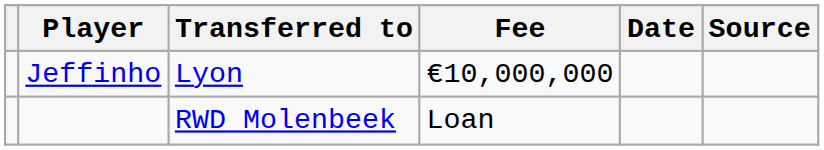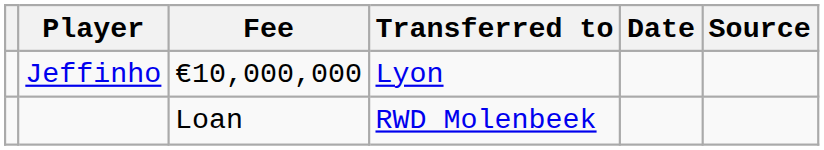columns swapped: Transferred to <-> Fee
